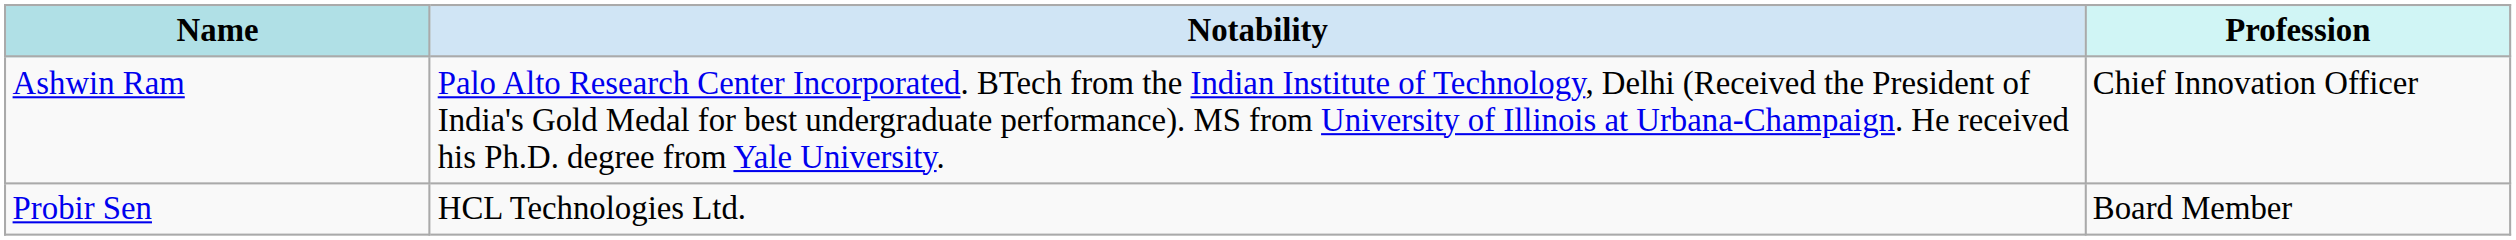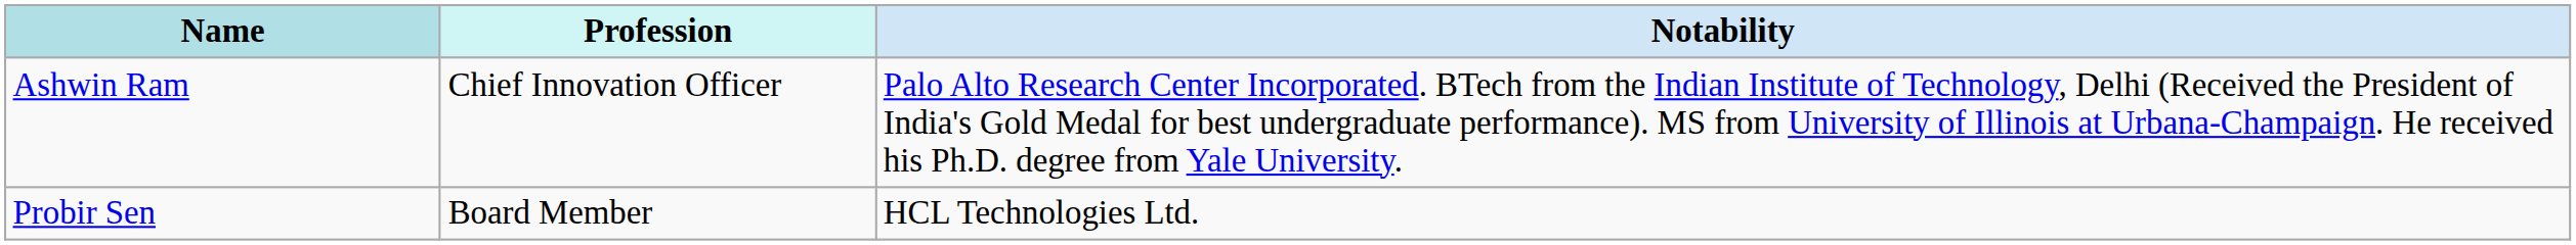columns swapped: Profession <-> Notability
